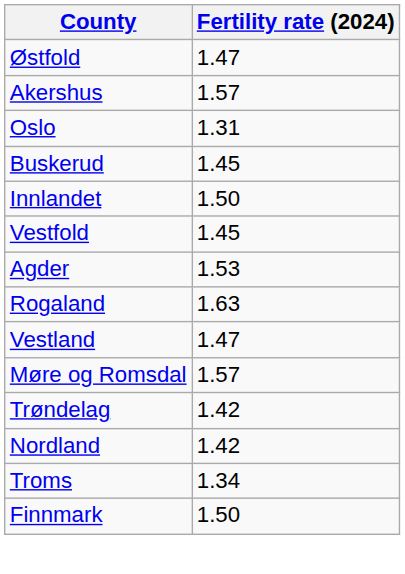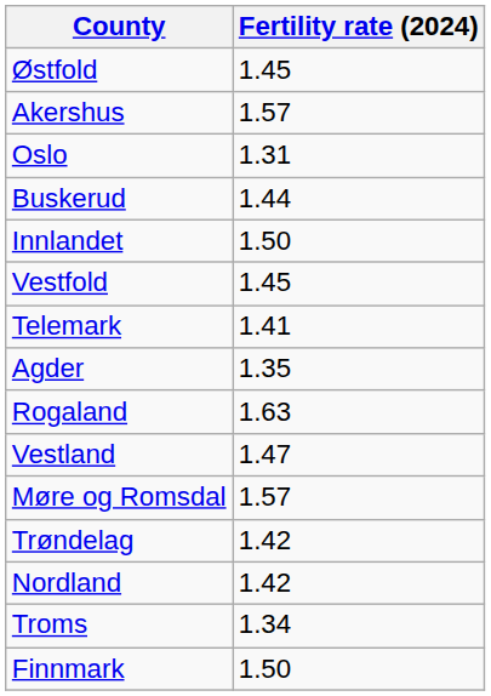Østfold | Fertility rate (2024): 1.47 -> 1.45
Buskerud | Fertility rate (2024): 1.45 -> 1.44
+ row: Telemark | 1.41
Agder | Fertility rate (2024): 1.53 -> 1.35
